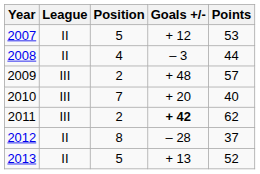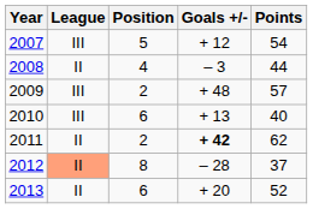2007 | League: II -> III
2007 | Points: 53 -> 54
2010 | Position: 7 -> 6
2010 | Goals +/-: + 20 -> + 13
2011 | League: III -> II
2012 | League: no background -> lightsalmon background
2013 | Position: 5 -> 6
2013 | Goals +/-: + 13 -> + 20
